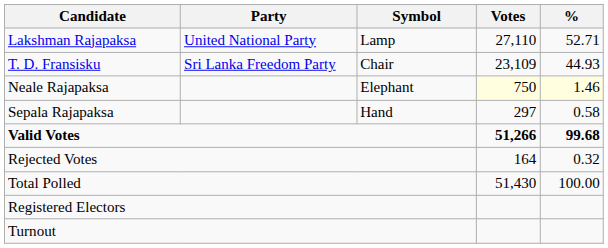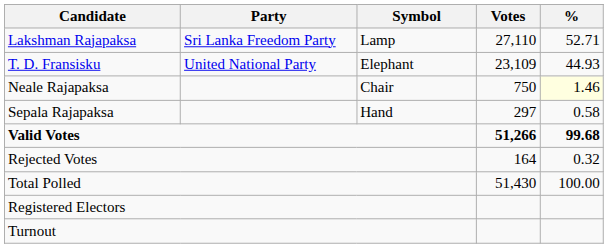Lakshman Rajapaksa | Party: United National Party -> Sri Lanka Freedom Party
T. D. Fransisku | Party: Sri Lanka Freedom Party -> United National Party
T. D. Fransisku | Symbol: Chair -> Elephant
Neale Rajapaksa | Symbol: Elephant -> Chair
Neale Rajapaksa | Votes: lightyellow background -> no background
